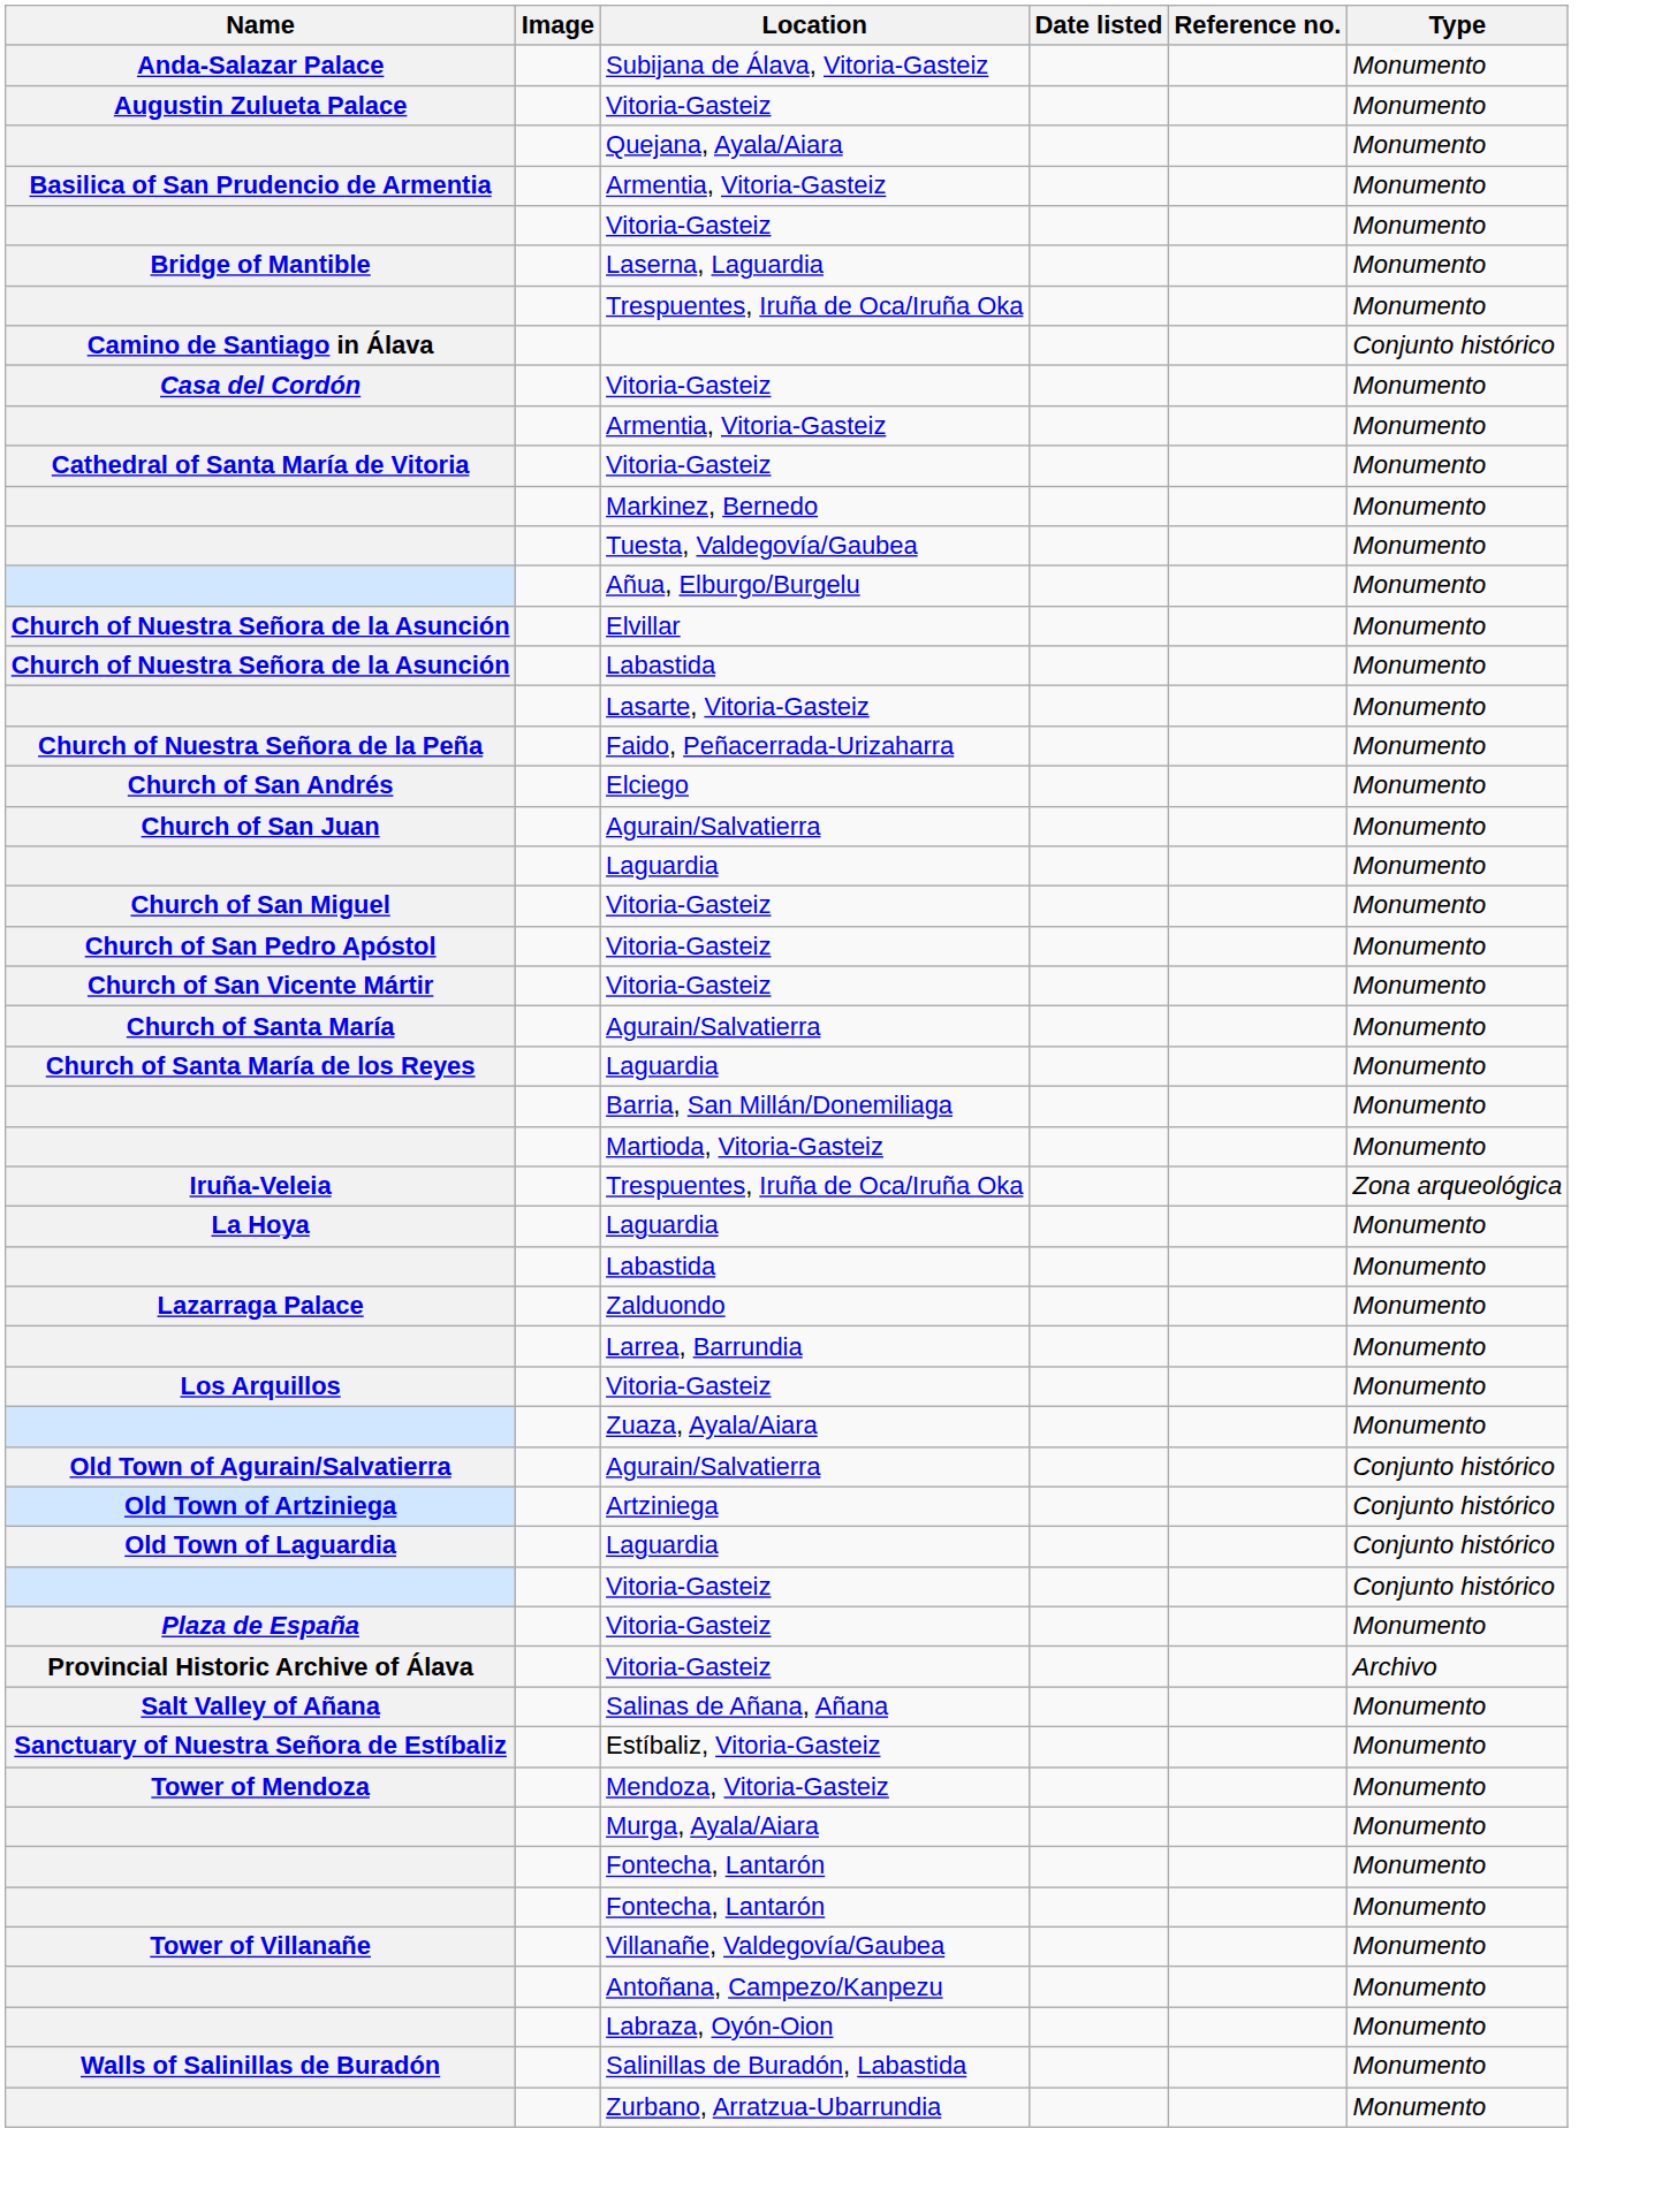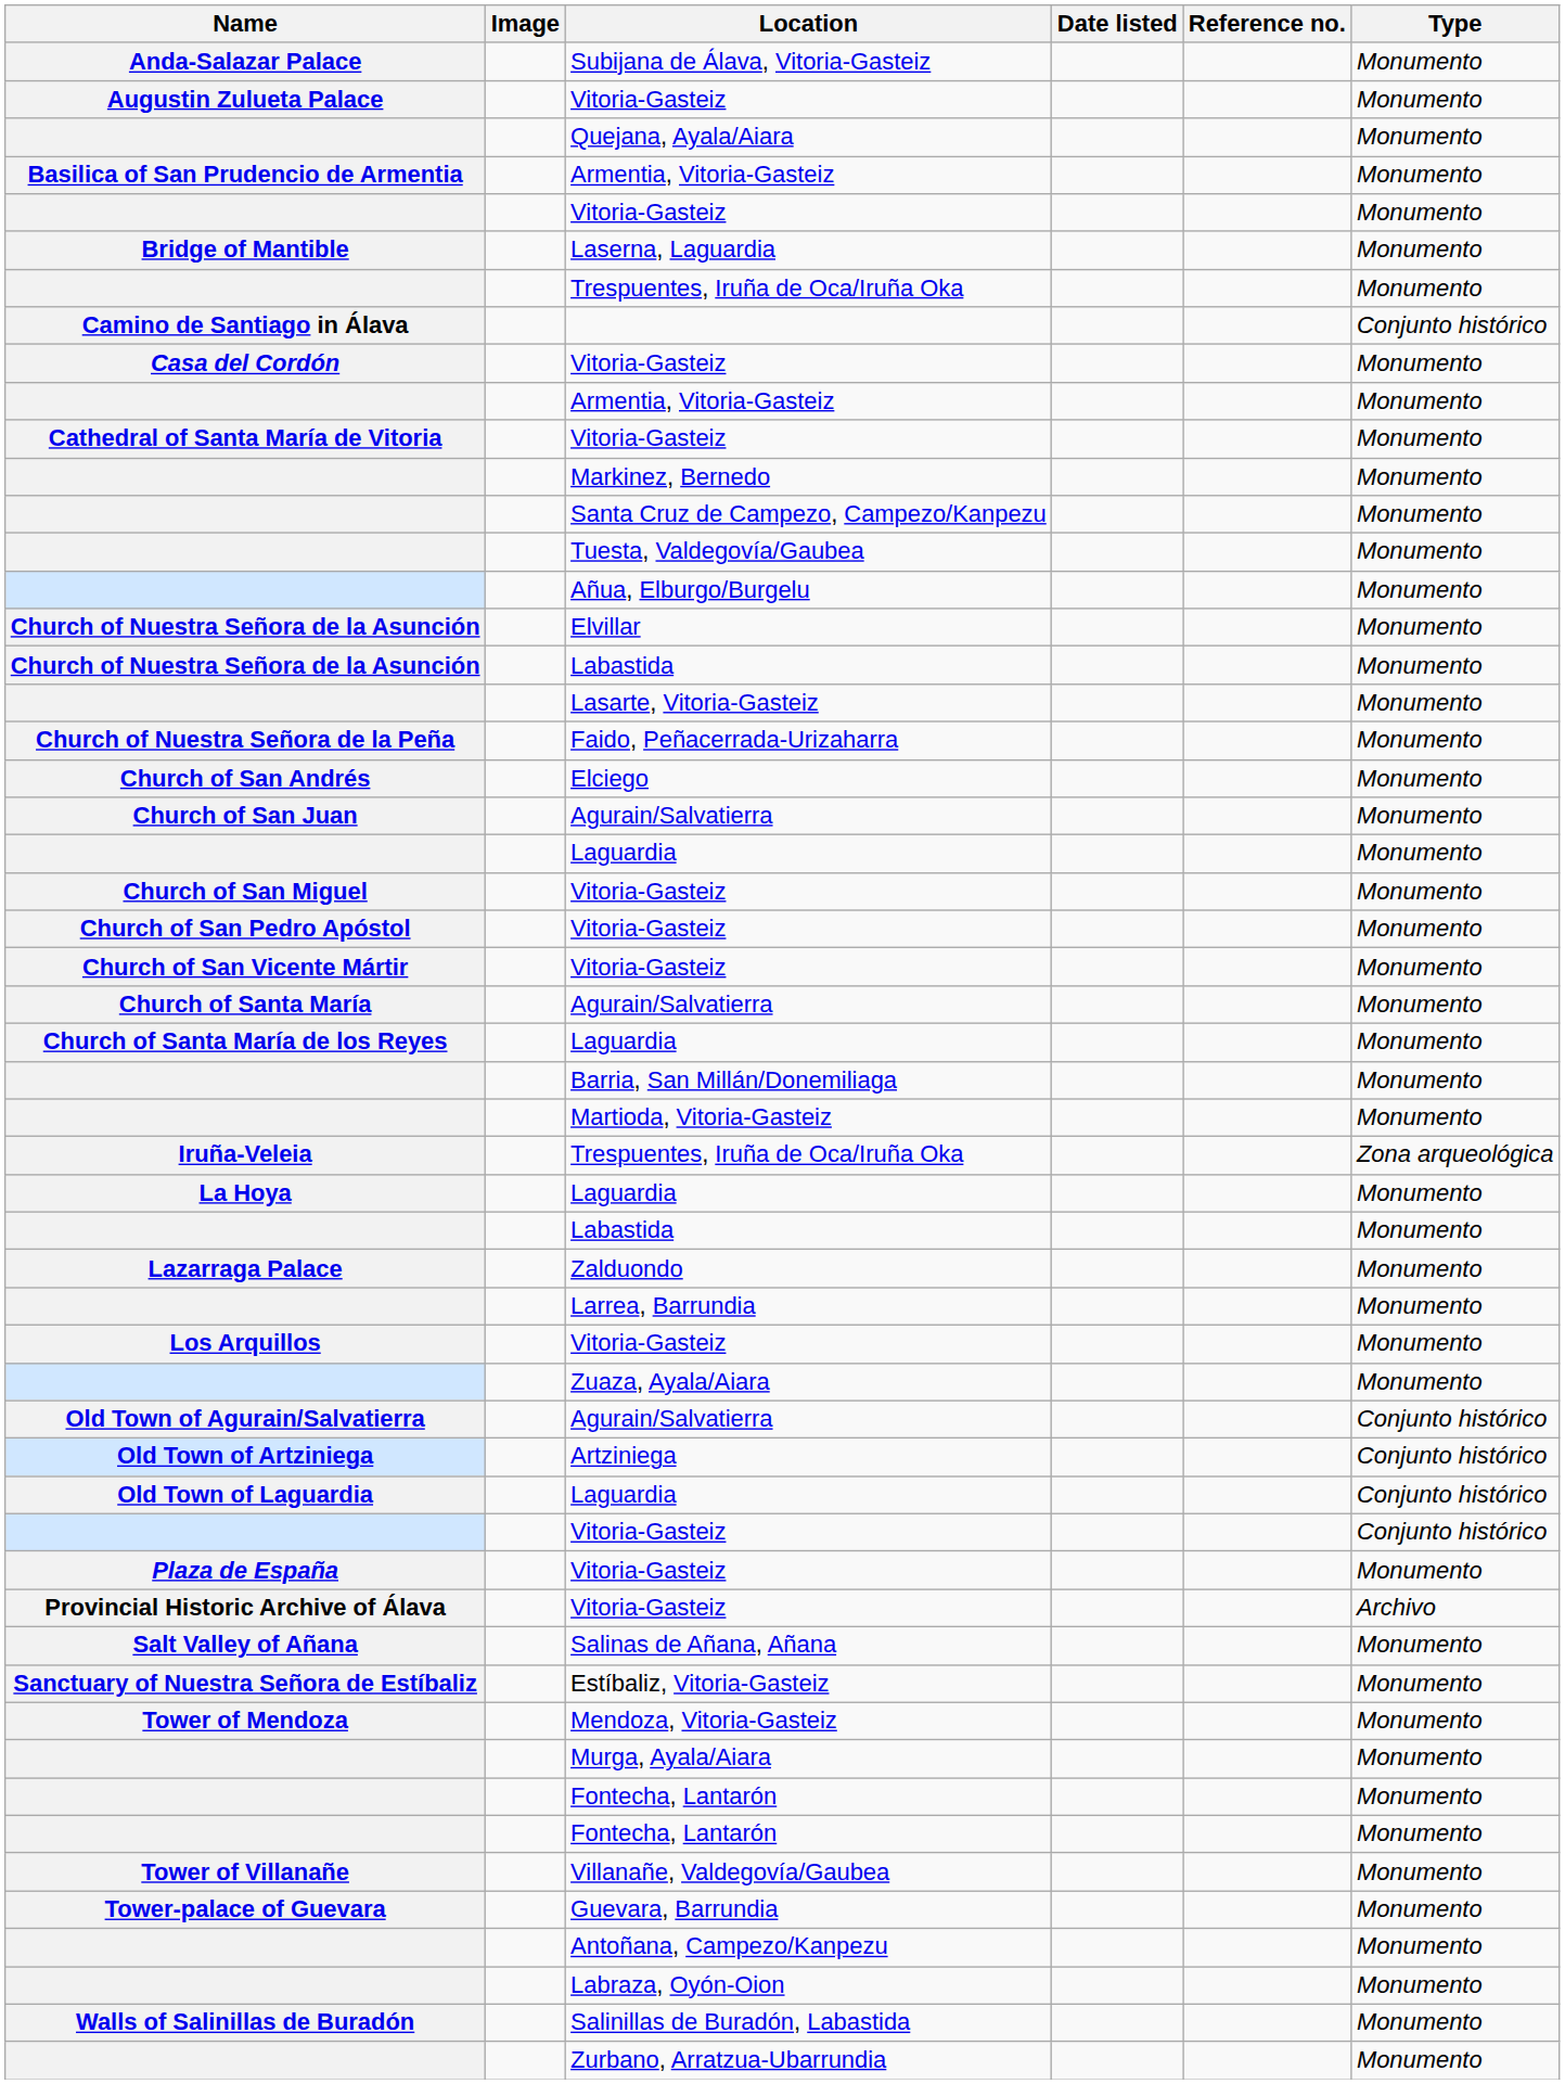+ row: Santa Cruz de Campezo, Campezo/Kanpezu | Monumento
+ row: Tower-palace of Guevara | Guevara, Barrundia | Monumento
